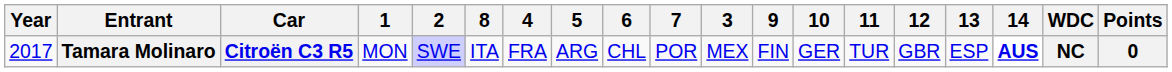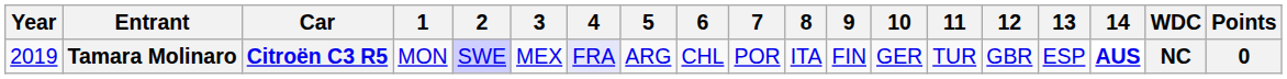columns swapped: 3 <-> 8
Tamara Molinaro | Year: 2017 -> 2019
Tamara Molinaro | 4: no background -> lavender background
